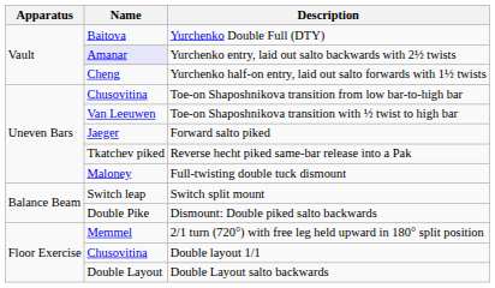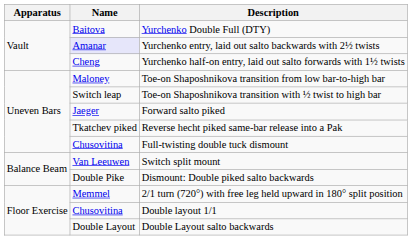Toe-on Shaposhnikova transition from low bar-to-high bar | Name: Chusovitina -> Maloney
Toe-on Shaposhnikova transition with ½ twist to high bar | Name: Van Leeuwen -> Switch leap
Full-twisting double tuck dismount | Name: Maloney -> Chusovitina
Switch split mount | Name: Switch leap -> Van Leeuwen
